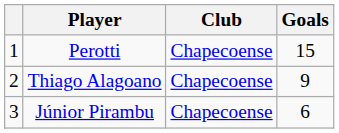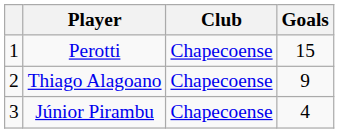Júnior Pirambu | Goals: 6 -> 4
